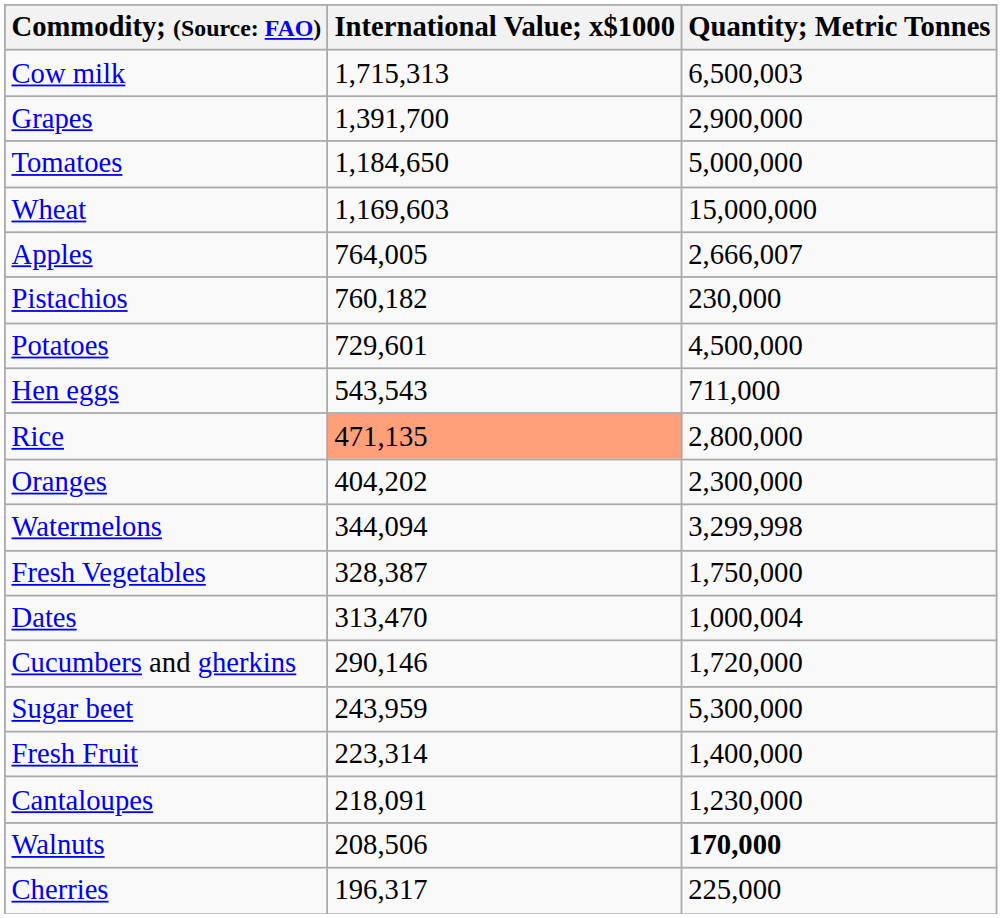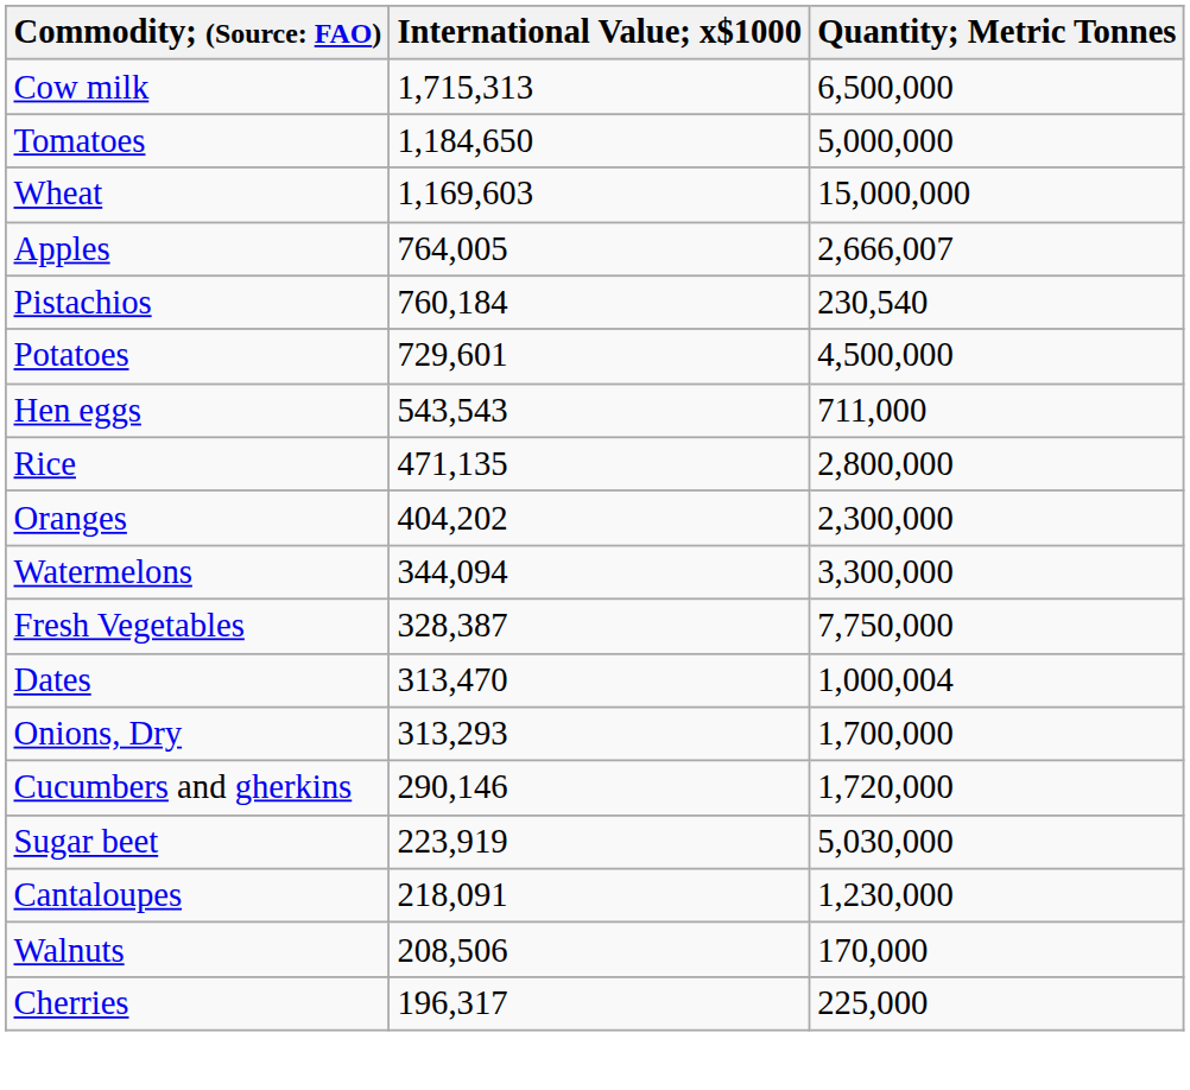Cow milk | Quantity; Metric Tonnes: 6,500,003 -> 6,500,000
- row: Grapes | 1,391,700 | 2,900,000
Pistachios | International Value; x$1000: 760,182 -> 760,184
Pistachios | Quantity; Metric Tonnes: 230,000 -> 230,540
Rice | International Value; x$1000: lightsalmon background -> no background
Watermelons | Quantity; Metric Tonnes: 3,299,998 -> 3,300,000
Fresh Vegetables | Quantity; Metric Tonnes: 1,750,000 -> 7,750,000
+ row: Onions, Dry | 313,293 | 1,700,000
Sugar beet | International Value; x$1000: 243,959 -> 223,919
Sugar beet | Quantity; Metric Tonnes: 5,300,000 -> 5,030,000
- row: Fresh Fruit | 223,314 | 1,400,000
Walnuts | Quantity; Metric Tonnes: bold -> normal
